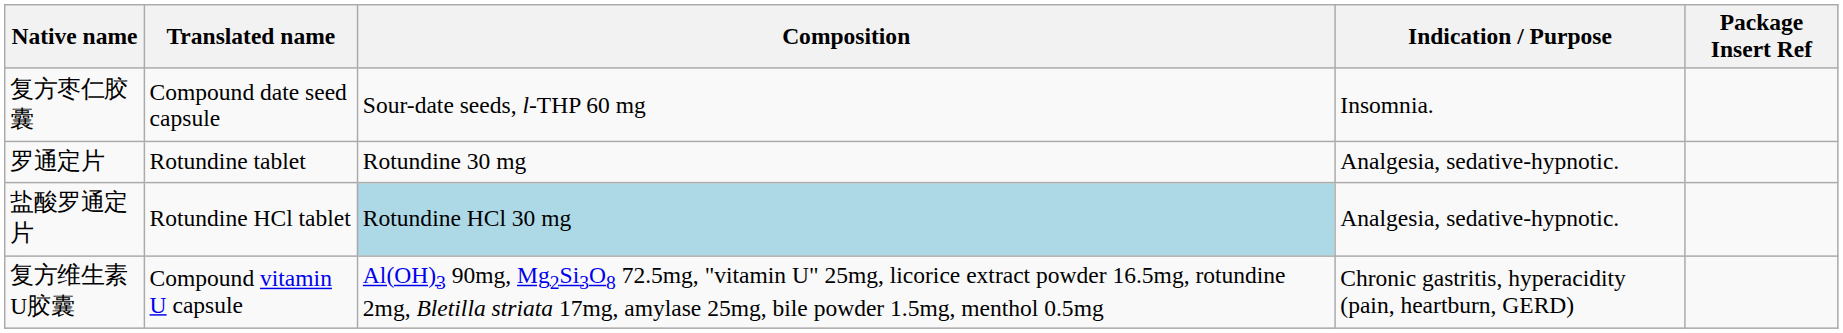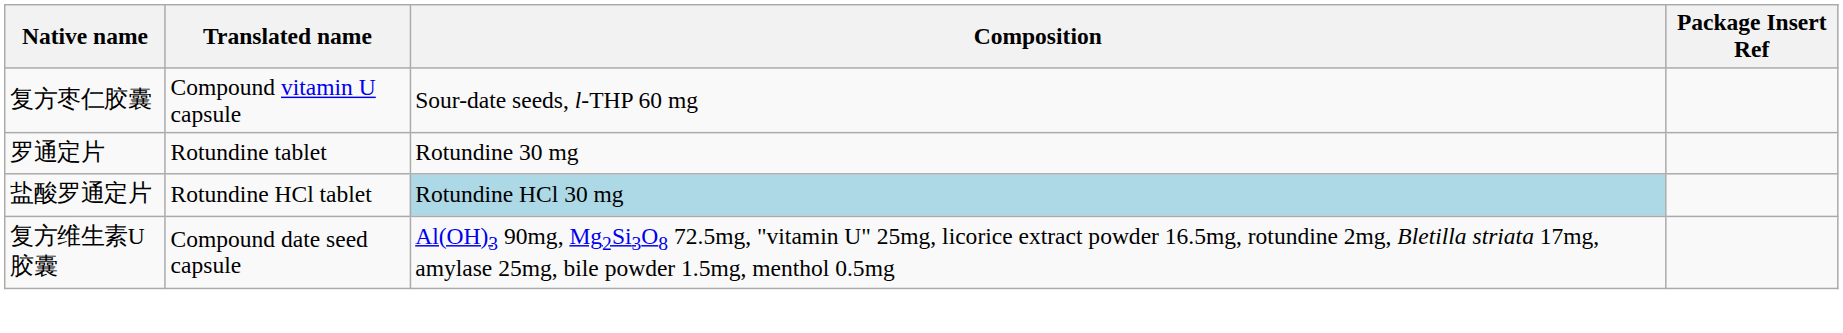- column: Indication / Purpose | Insomnia. | Analgesia, sedative-hypnotic. | Analgesia, sedative-hypnotic. | Chronic gastritis, hyperacidity (pain, heartburn, GERD)
复方枣仁胶囊 | Translated name: Compound date seed capsule -> Compound vitamin U capsule
复方维生素U胶囊 | Translated name: Compound vitamin U capsule -> Compound date seed capsule
